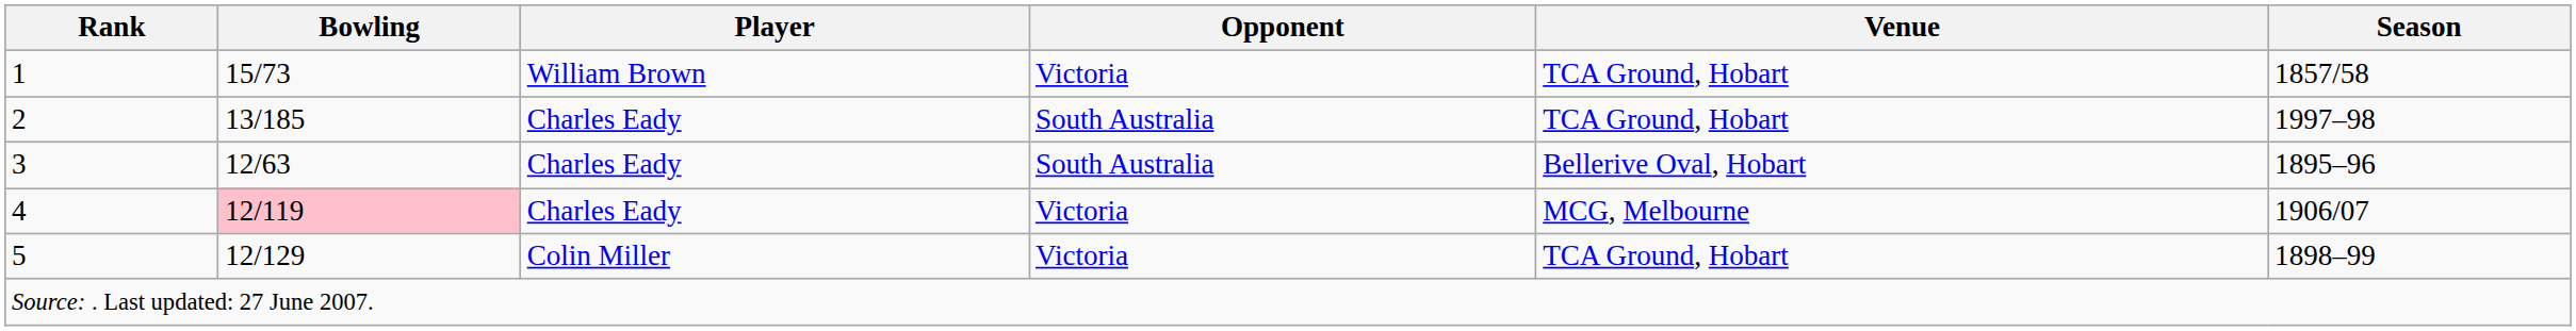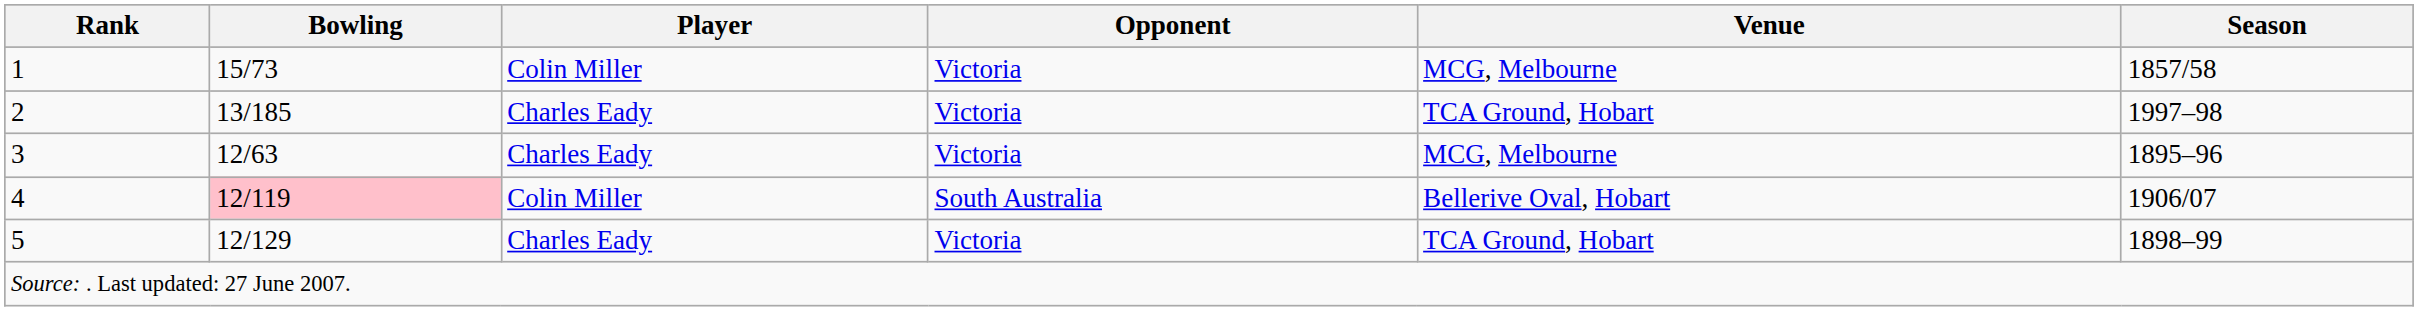1 | Player: William Brown -> Colin Miller
1 | Venue: TCA Ground, Hobart -> MCG, Melbourne
2 | Opponent: South Australia -> Victoria
3 | Opponent: South Australia -> Victoria
3 | Venue: Bellerive Oval, Hobart -> MCG, Melbourne
4 | Player: Charles Eady -> Colin Miller
4 | Opponent: Victoria -> South Australia
4 | Venue: MCG, Melbourne -> Bellerive Oval, Hobart
5 | Player: Colin Miller -> Charles Eady
